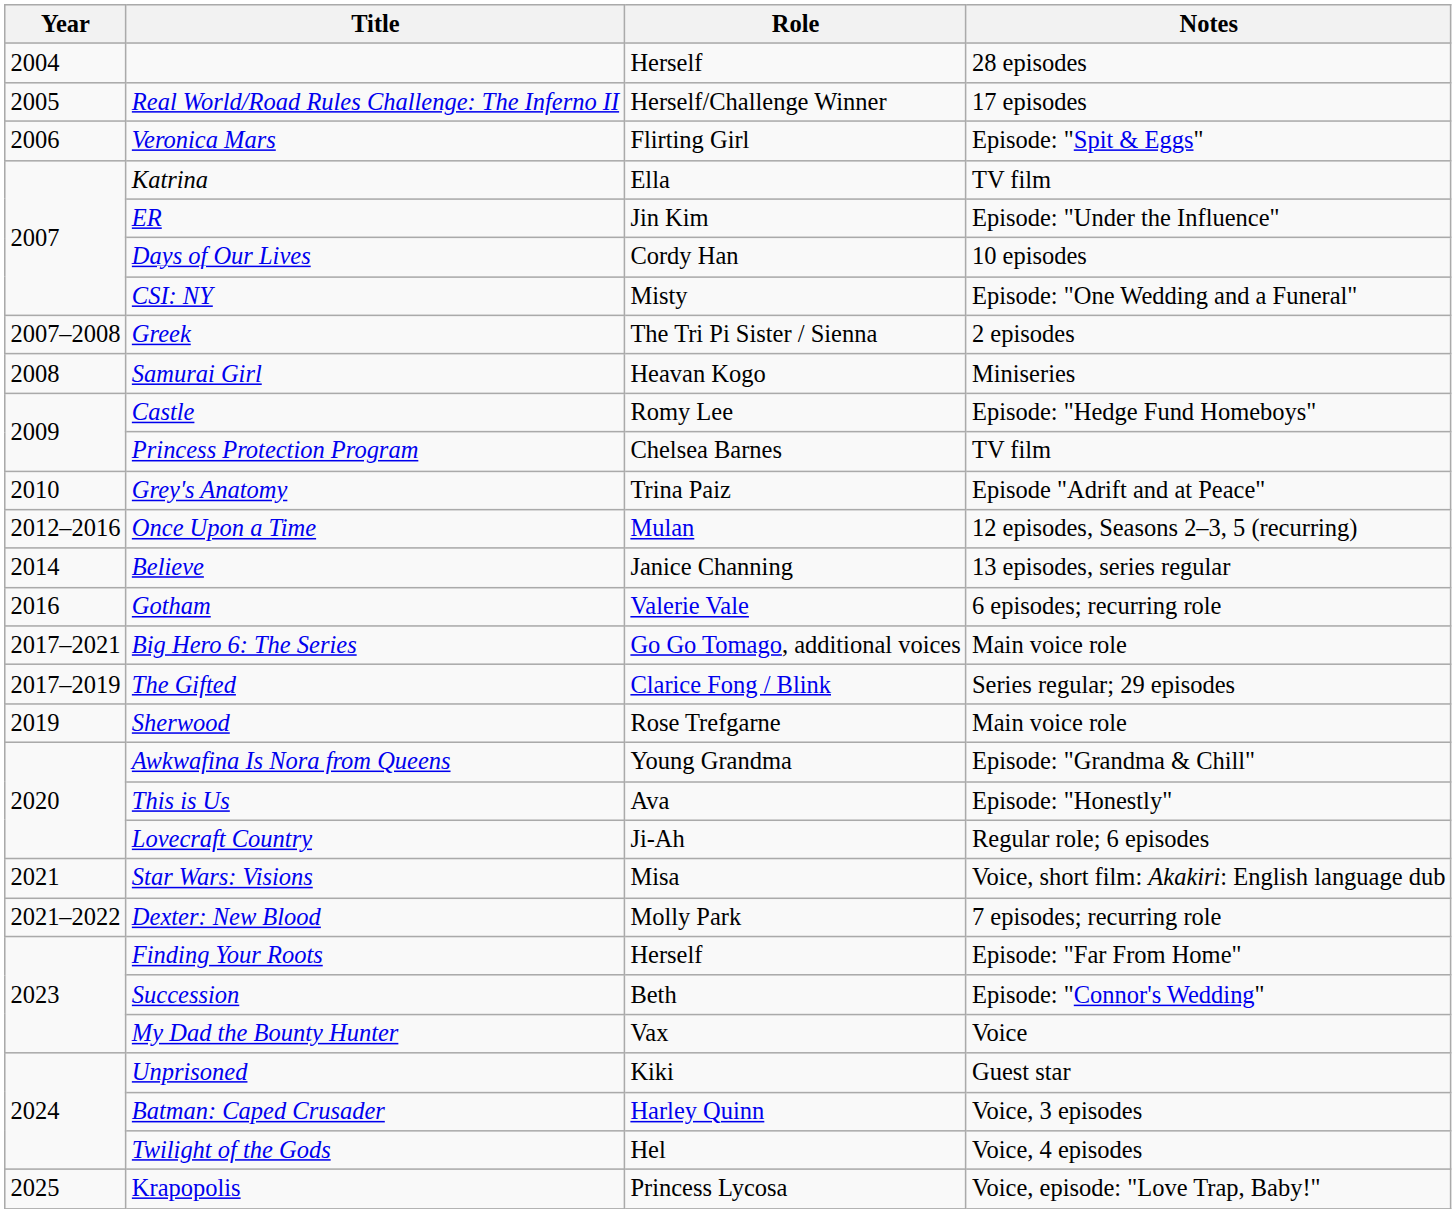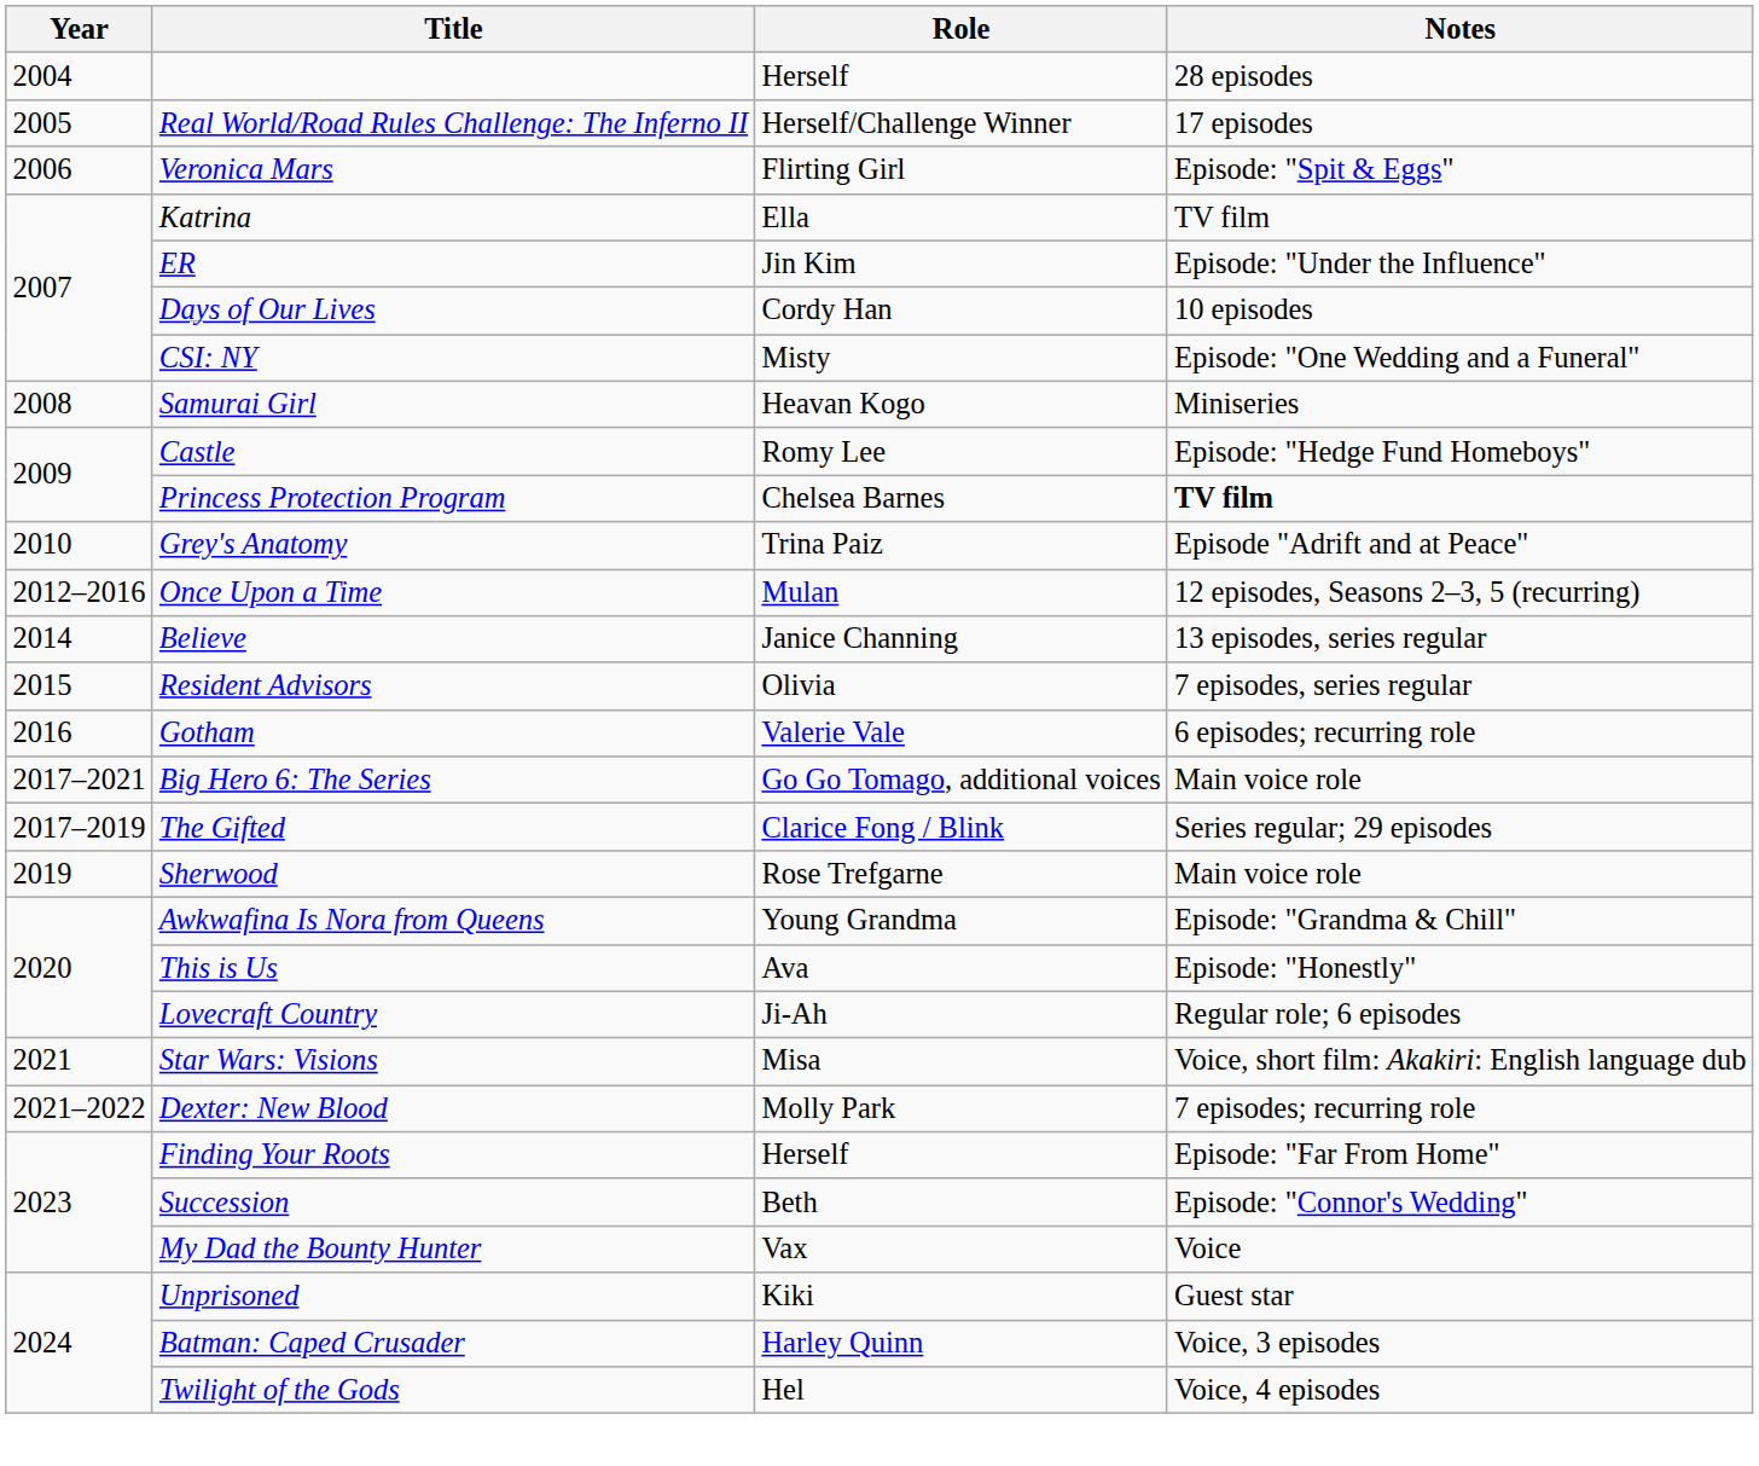- row: 2007–2008 | Greek | The Tri Pi Sister / Sienna | 2 episodes
Princess Protection Program | Notes: normal -> bold
+ row: 2015 | Resident Advisors | Olivia | 7 episodes, series regular
- row: 2025 | Krapopolis | Princess Lycosa | Voice, episode: "Love Trap, Baby!"
